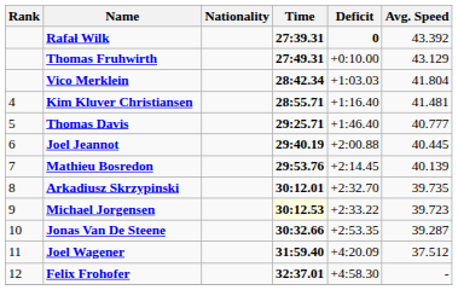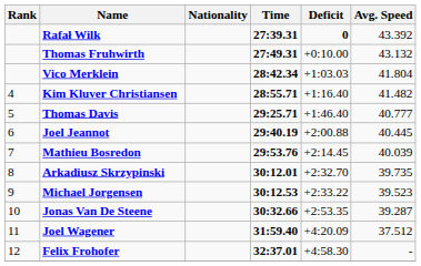Thomas Fruhwirth | Avg. Speed: 43.129 -> 43.132
Kim Kluver Christiansen | Avg. Speed: 41.481 -> 41.482
Mathieu Bosredon | Avg. Speed: 40.139 -> 40.039
Michael Jorgensen | Time: lightyellow background -> no background
Michael Jorgensen | Avg. Speed: 39.723 -> 39.523
